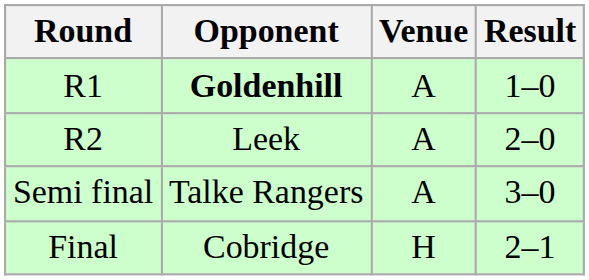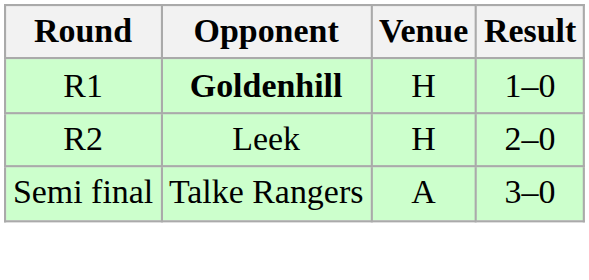R1 | Venue: A -> H
R2 | Venue: A -> H
- row: Final | Cobridge | H | 2–1
